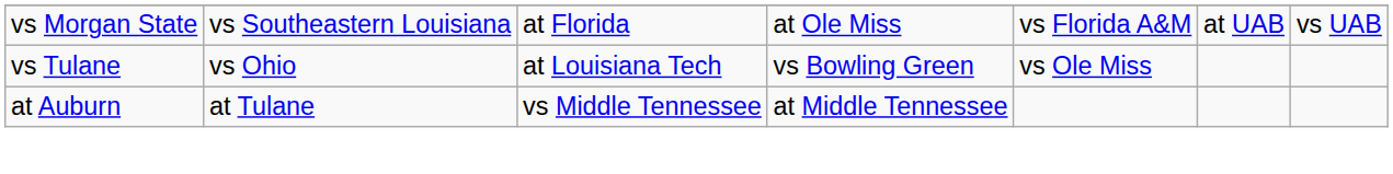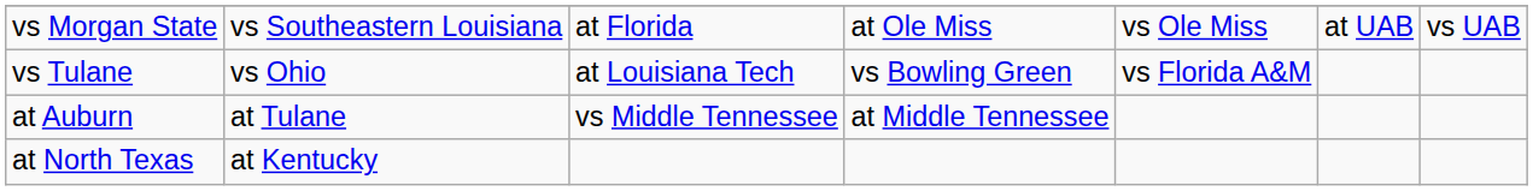vs Morgan State | column 5: vs Florida A&M -> vs Ole Miss
vs Tulane | column 5: vs Ole Miss -> vs Florida A&M
+ row: at North Texas | at Kentucky
